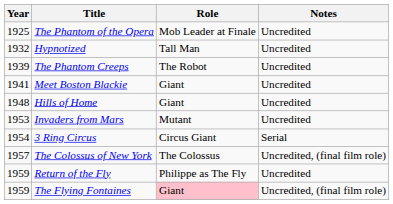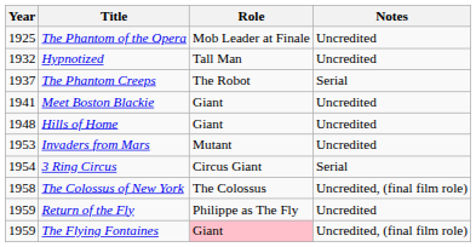The Phantom Creeps | Year: 1939 -> 1937
The Phantom Creeps | Notes: Uncredited -> Serial
The Colossus of New York | Year: 1957 -> 1958
